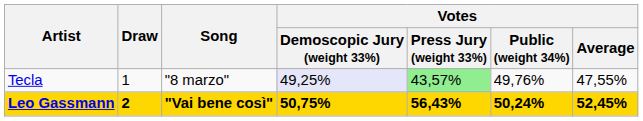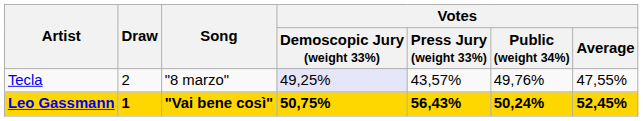Tecla | Draw: 1 -> 2
Tecla | Votes / Press Jury (weight 33%): lightgreen background -> no background
Leo Gassmann | Draw: 2 -> 1
